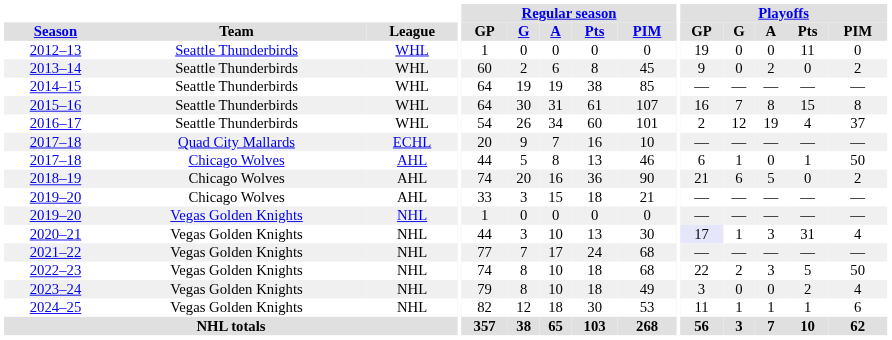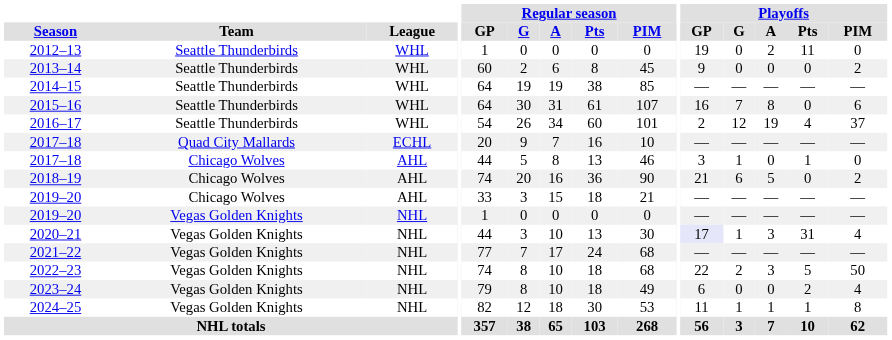2012–13 | Playoffs / A: 0 -> 2
2013–14 | Playoffs / A: 2 -> 0
2015–16 | Playoffs / Pts: 15 -> 0
2015–16 | Playoffs / PIM: 8 -> 6
2017–18 / Chicago Wolves | Playoffs / GP: 6 -> 3
2017–18 / Chicago Wolves | Playoffs / PIM: 50 -> 0
2023–24 | Playoffs / GP: 3 -> 6
2024–25 | Playoffs / PIM: 6 -> 8
